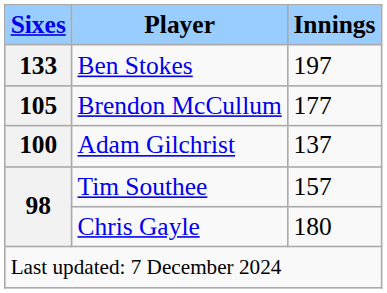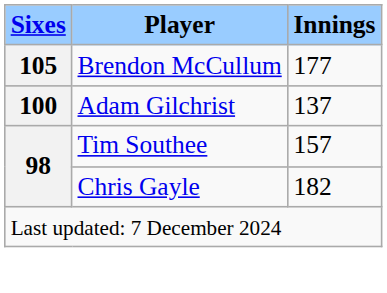- row: 133 | Ben Stokes | 197
Chris Gayle | Innings: 180 -> 182
